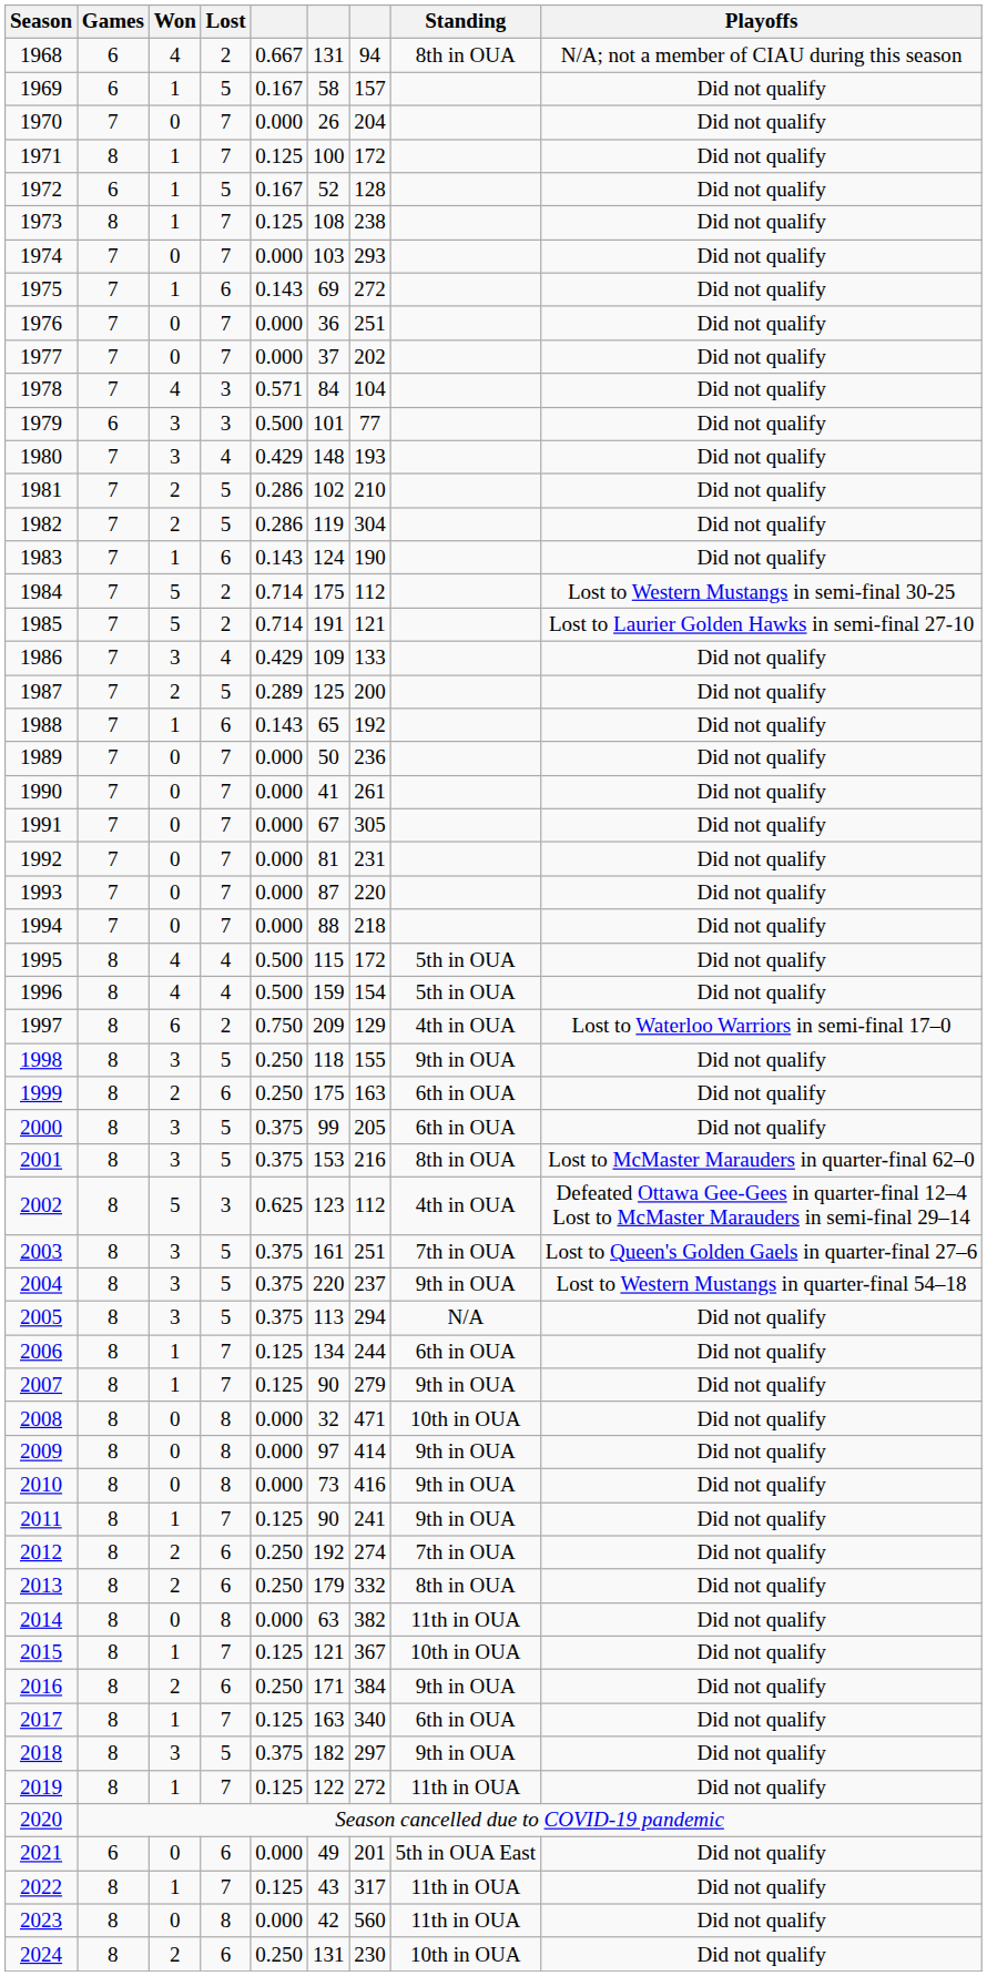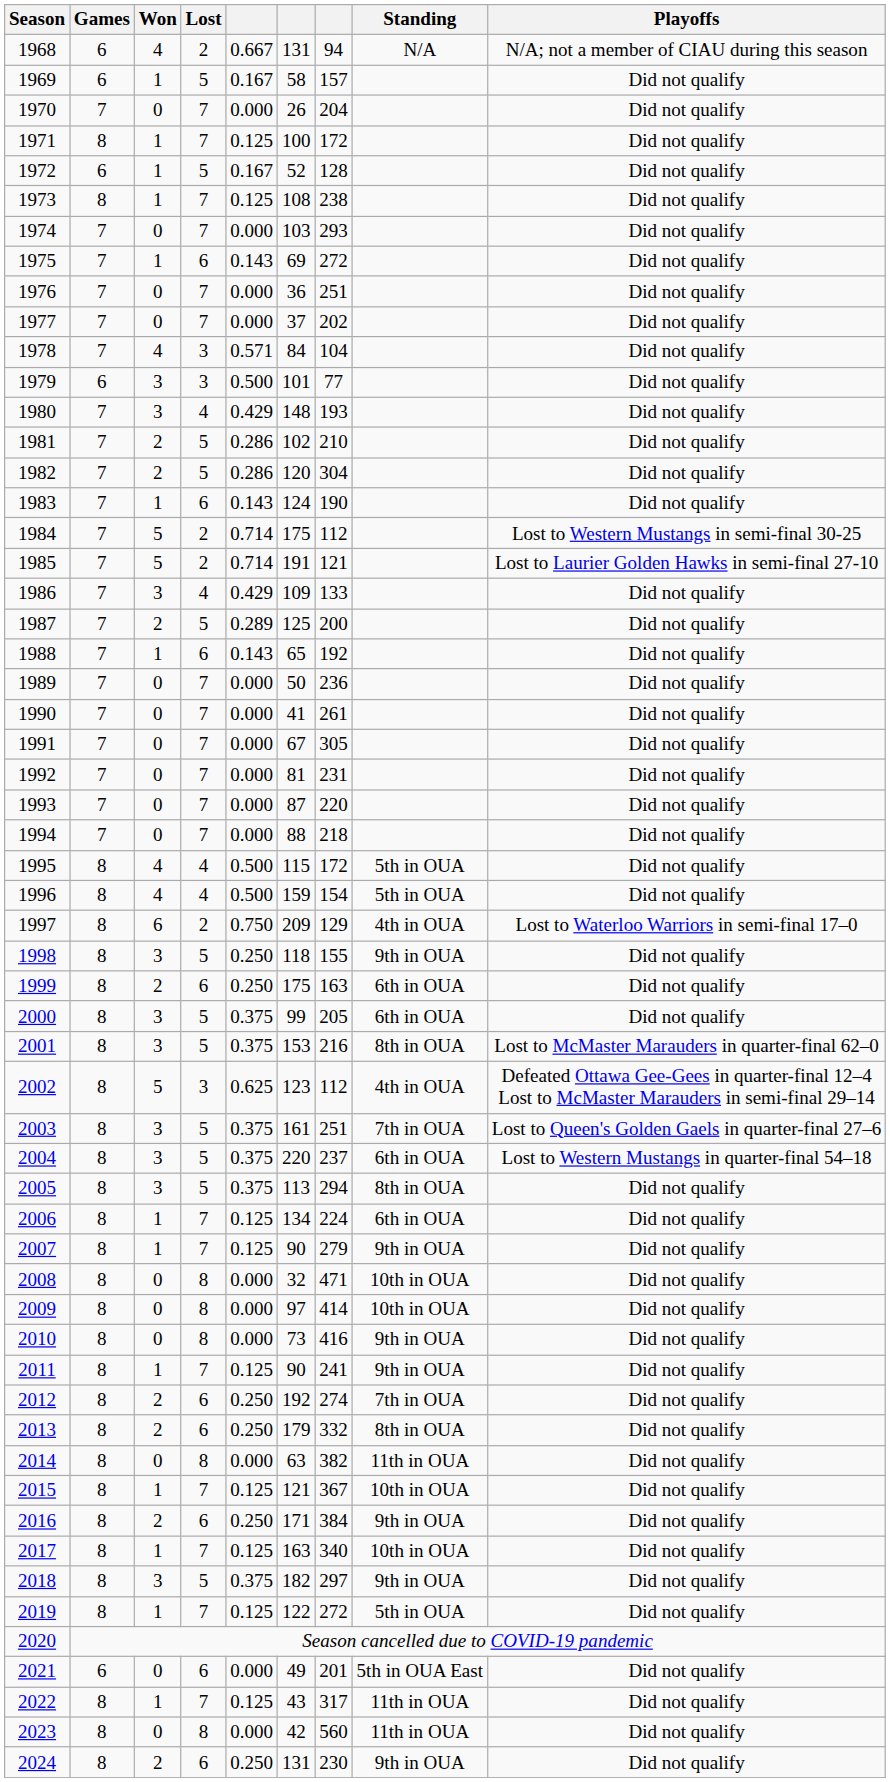1968 | Standing: 8th in OUA -> N/A
1982 | column 6: 119 -> 120
2004 | Standing: 9th in OUA -> 6th in OUA
2005 | Standing: N/A -> 8th in OUA
2006 | column 7: 244 -> 224
2009 | Standing: 9th in OUA -> 10th in OUA
2017 | Standing: 6th in OUA -> 10th in OUA
2019 | Standing: 11th in OUA -> 5th in OUA
2024 | Standing: 10th in OUA -> 9th in OUA
